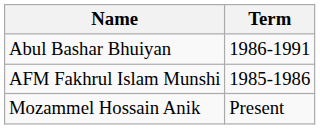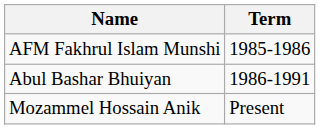rows swapped: AFM Fakhrul Islam Munshi <-> Abul Bashar Bhuiyan
